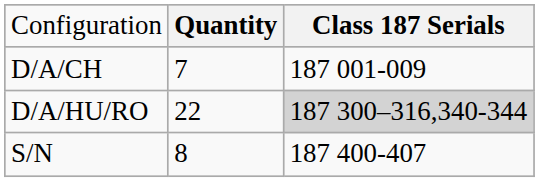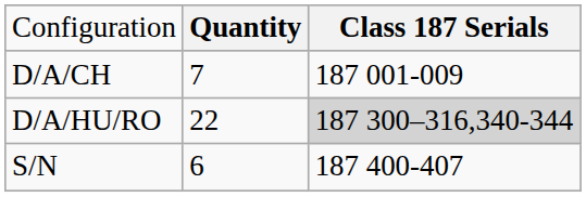S/N | column 2: 8 -> 6
